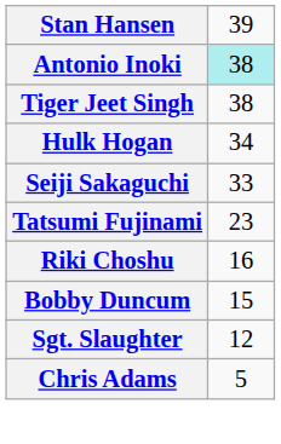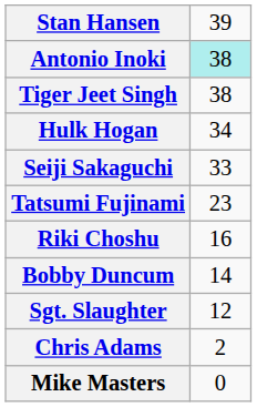Bobby Duncum | column 2: 15 -> 14
Chris Adams | column 2: 5 -> 2
+ row: Mike Masters | 0
